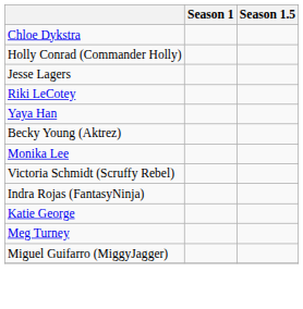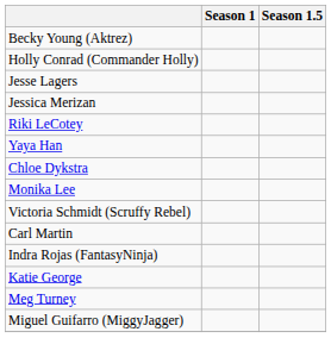rows swapped: Chloe Dykstra <-> Becky Young (Aktrez)
+ row: Jessica Merizan
+ row: Carl Martin
